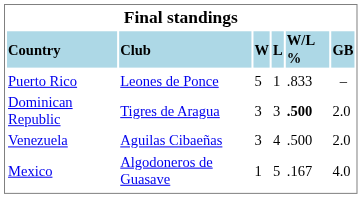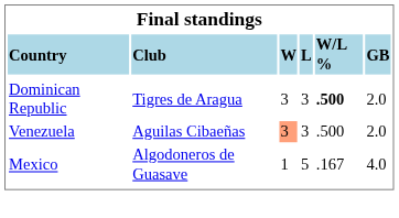- row: Puerto Rico | Leones de Ponce | 5 | 1 | .833 | –
Venezuela | column 3: no background -> lightsalmon background
Venezuela | column 4: 4 -> 3
